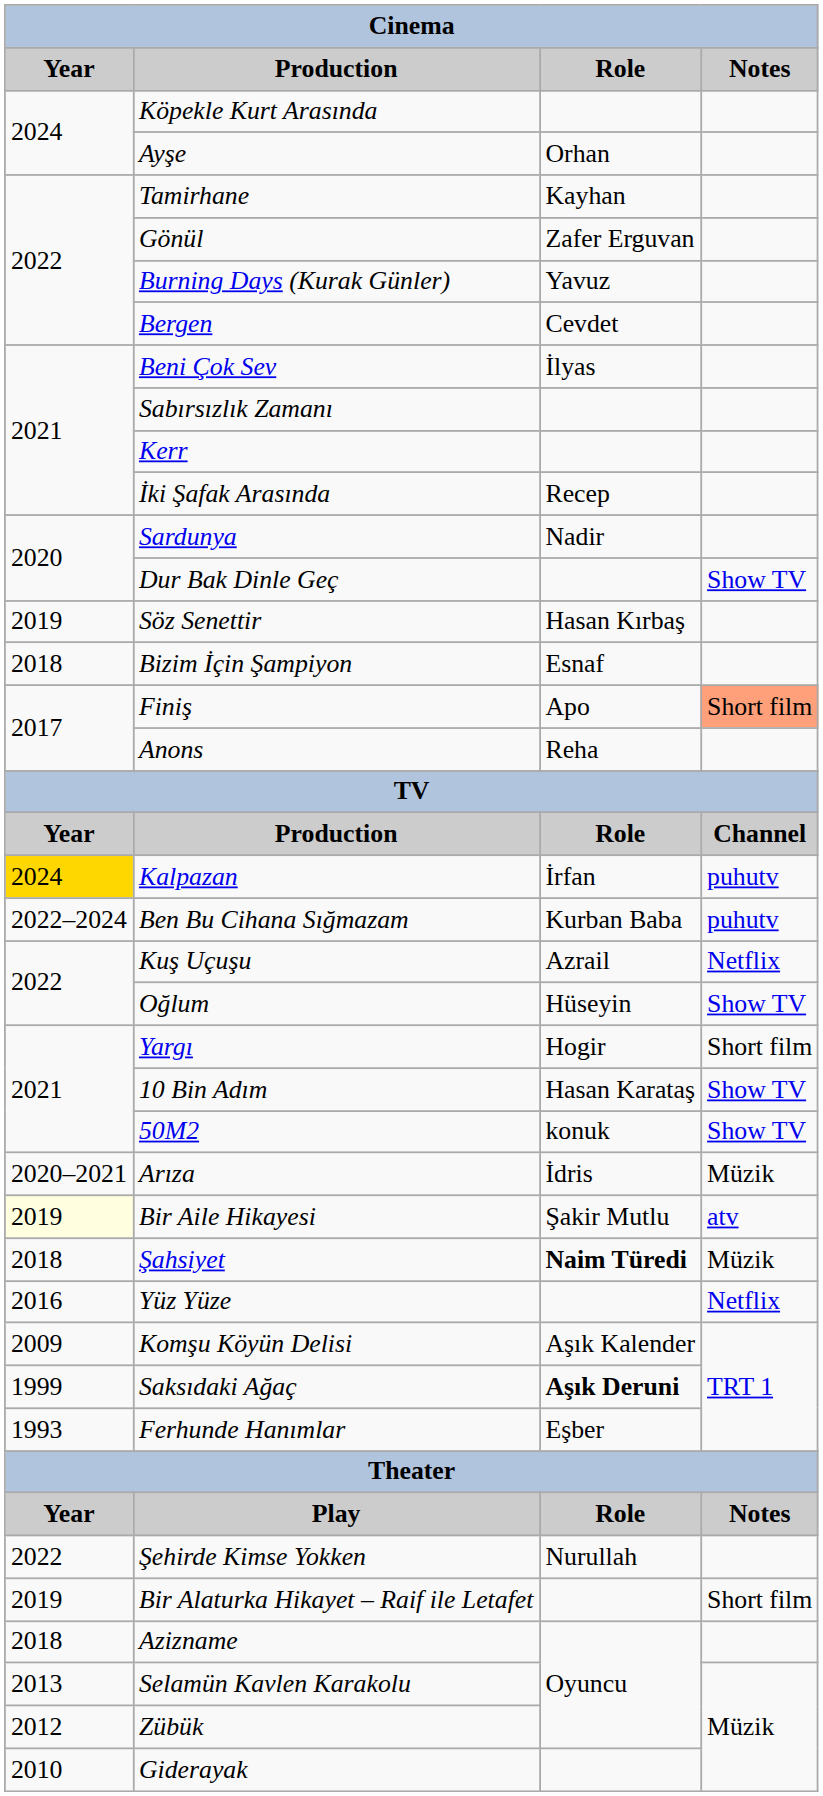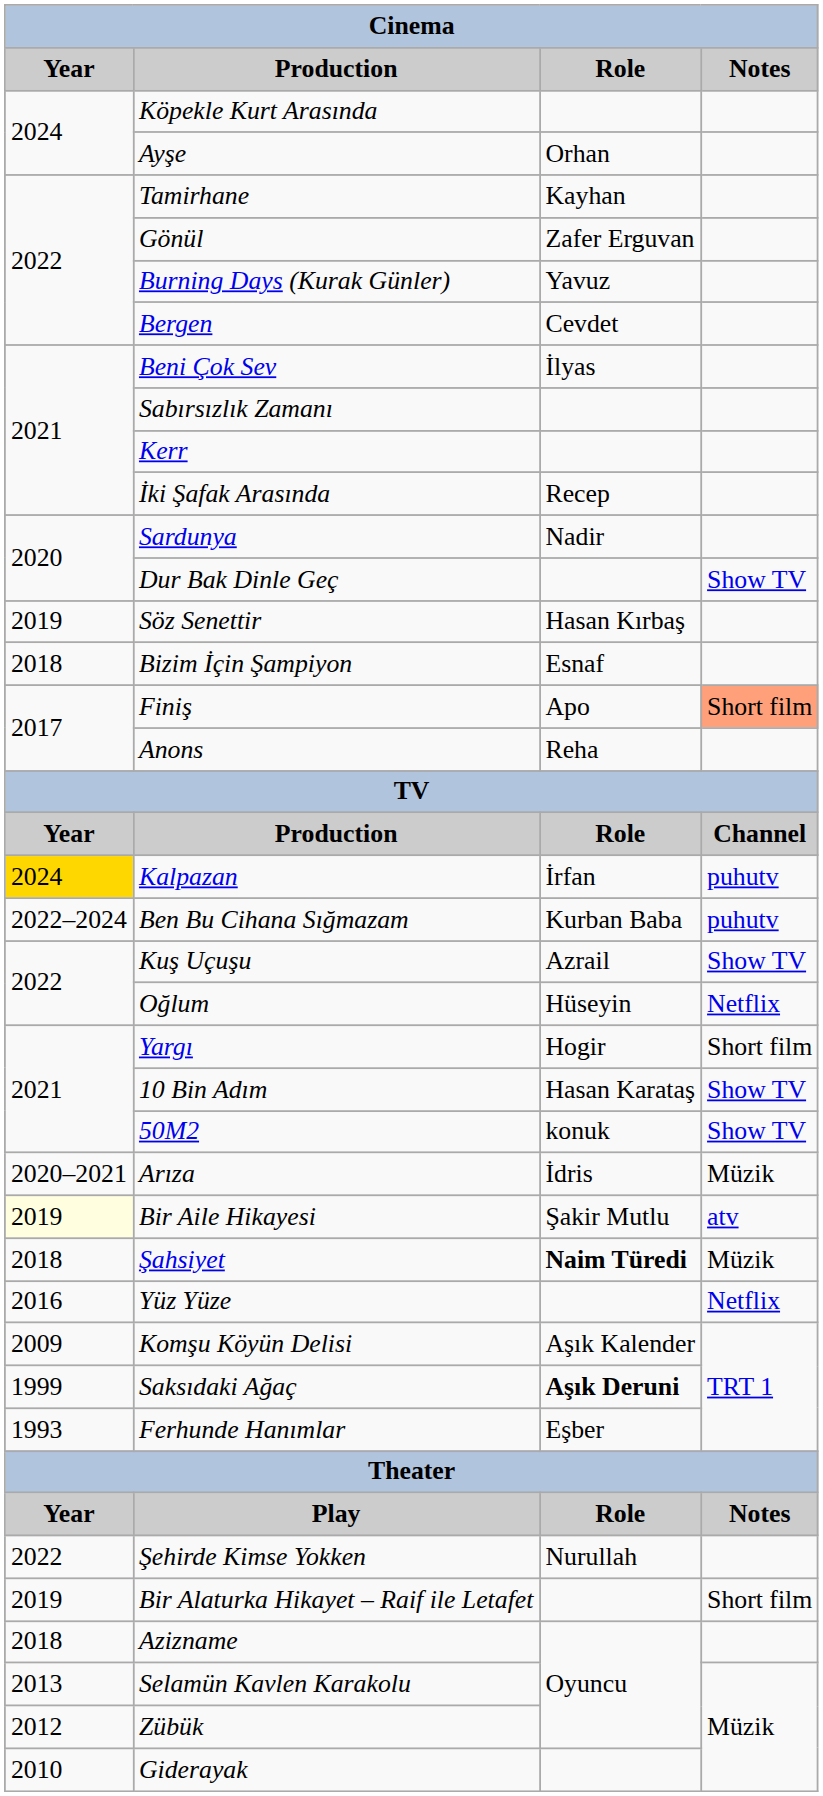Kuş Uçuşu | Notes: Netflix -> Show TV
Oğlum | Notes: Show TV -> Netflix
